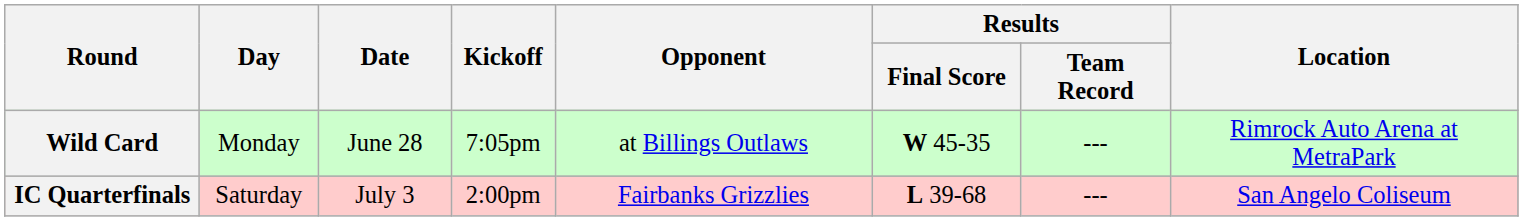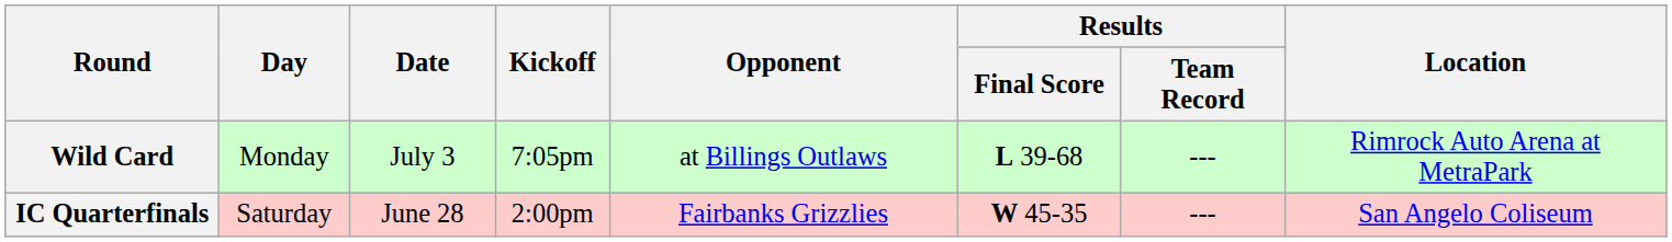Wild Card | Date: June 28 -> July 3
Wild Card | Results / Final Score: W 45-35 -> L 39-68
IC Quarterfinals | Date: July 3 -> June 28
IC Quarterfinals | Results / Final Score: L 39-68 -> W 45-35
